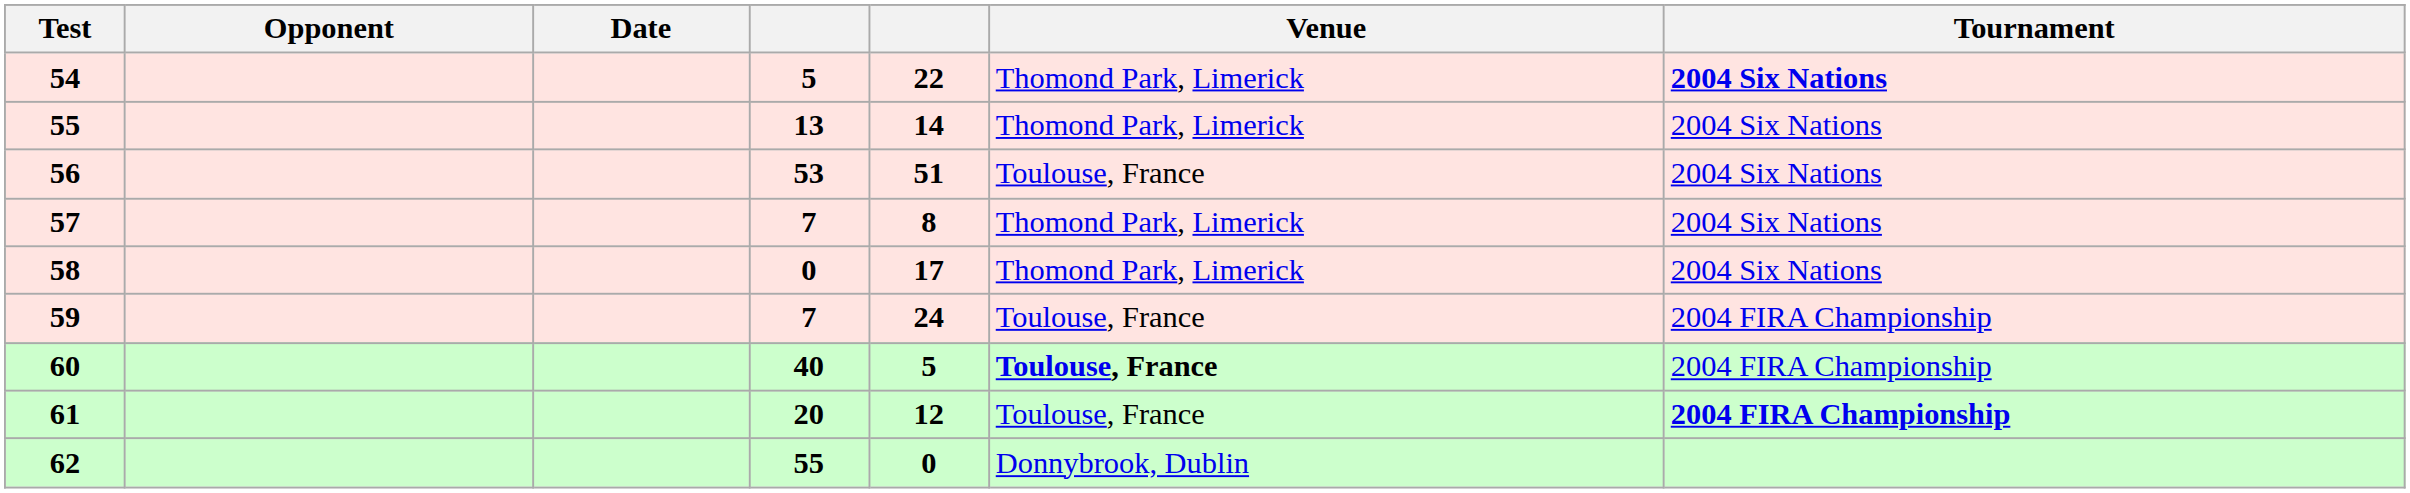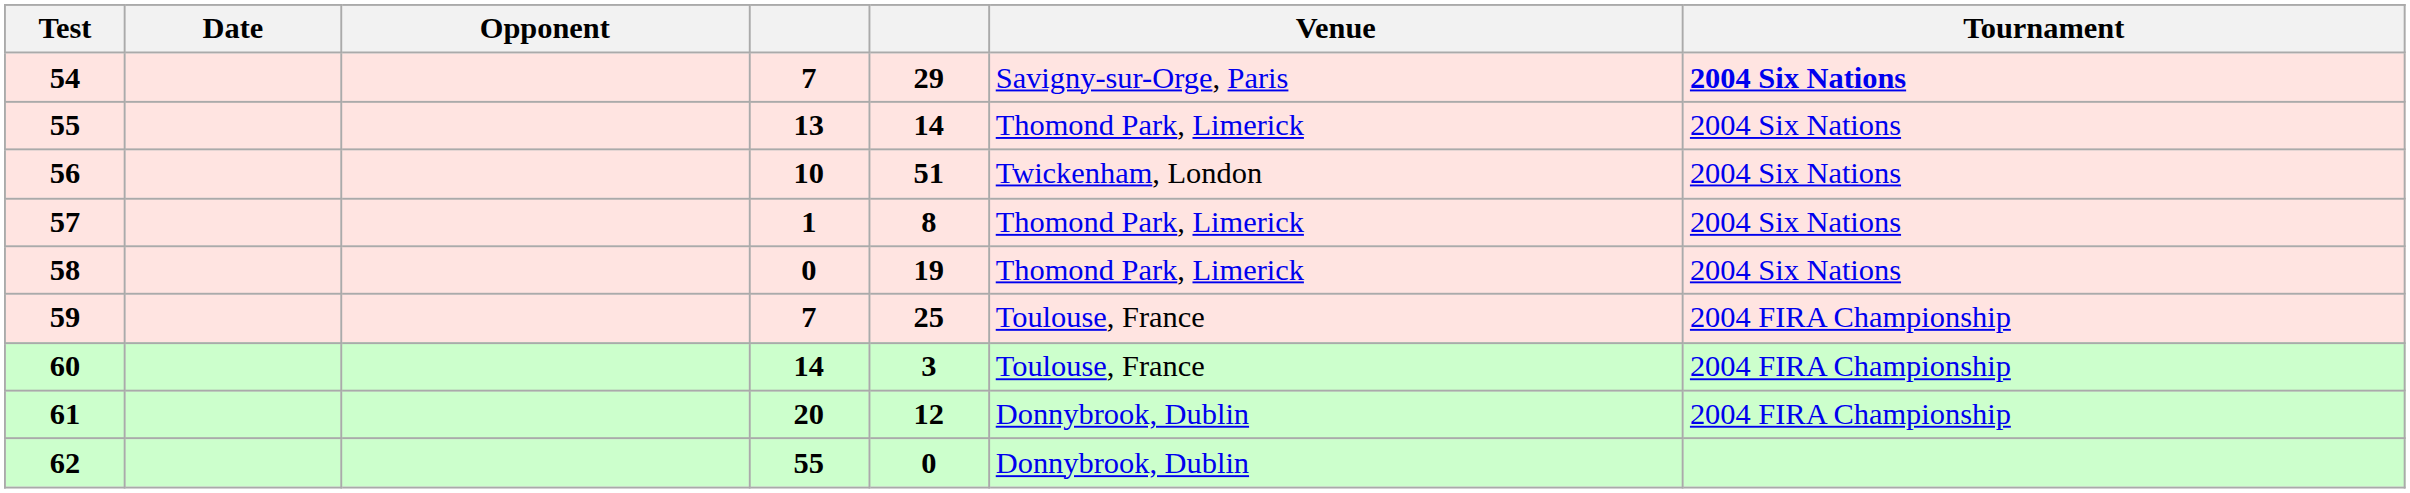columns swapped: Date <-> Opponent
54 | column 4: 5 -> 7
54 | column 5: 22 -> 29
54 | Venue: Thomond Park, Limerick -> Savigny-sur-Orge, Paris
56 | column 4: 53 -> 10
56 | Venue: Toulouse, France -> Twickenham, London
57 | column 4: 7 -> 1
58 | column 5: 17 -> 19
59 | column 5: 24 -> 25
60 | column 4: 40 -> 14
60 | column 5: 5 -> 3
60 | Venue: bold -> normal
61 | Venue: Toulouse, France -> Donnybrook, Dublin
61 | Tournament: bold -> normal
